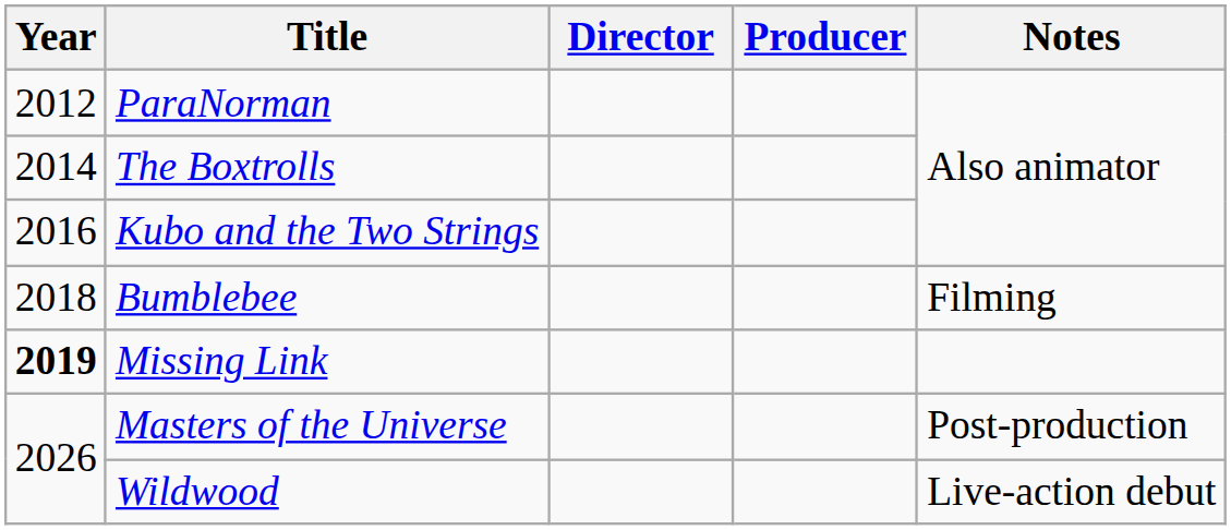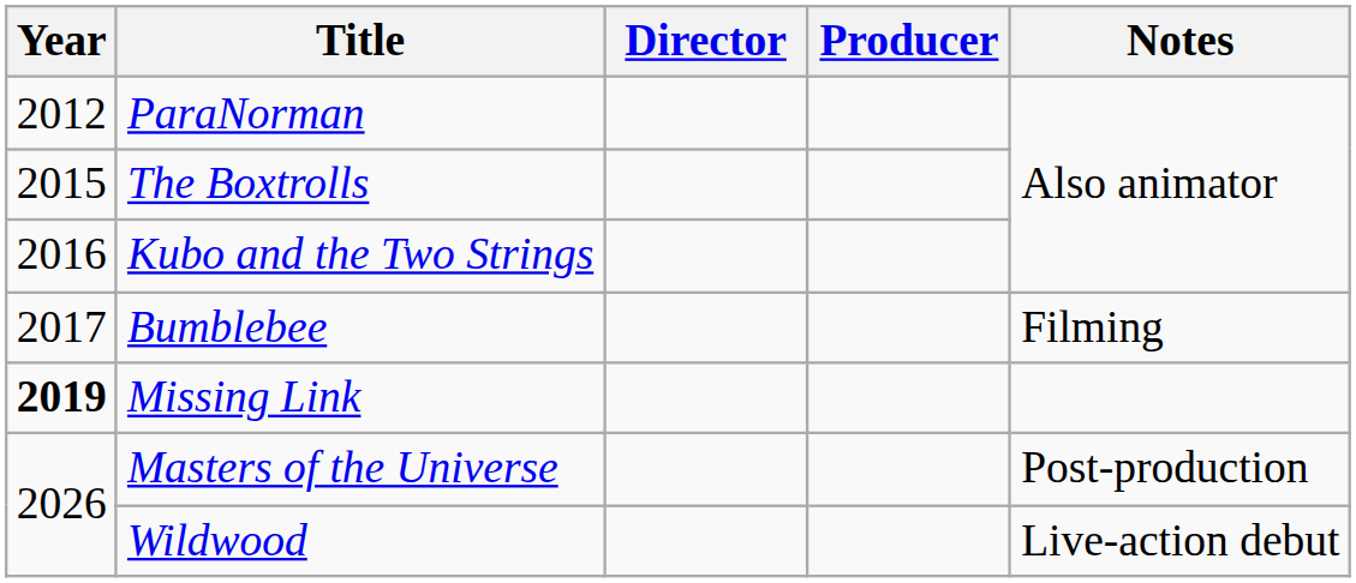The Boxtrolls | Year: 2014 -> 2015
Bumblebee | Year: 2018 -> 2017
